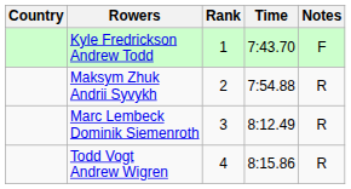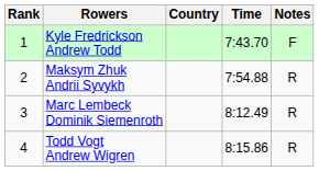columns swapped: Rank <-> Country
